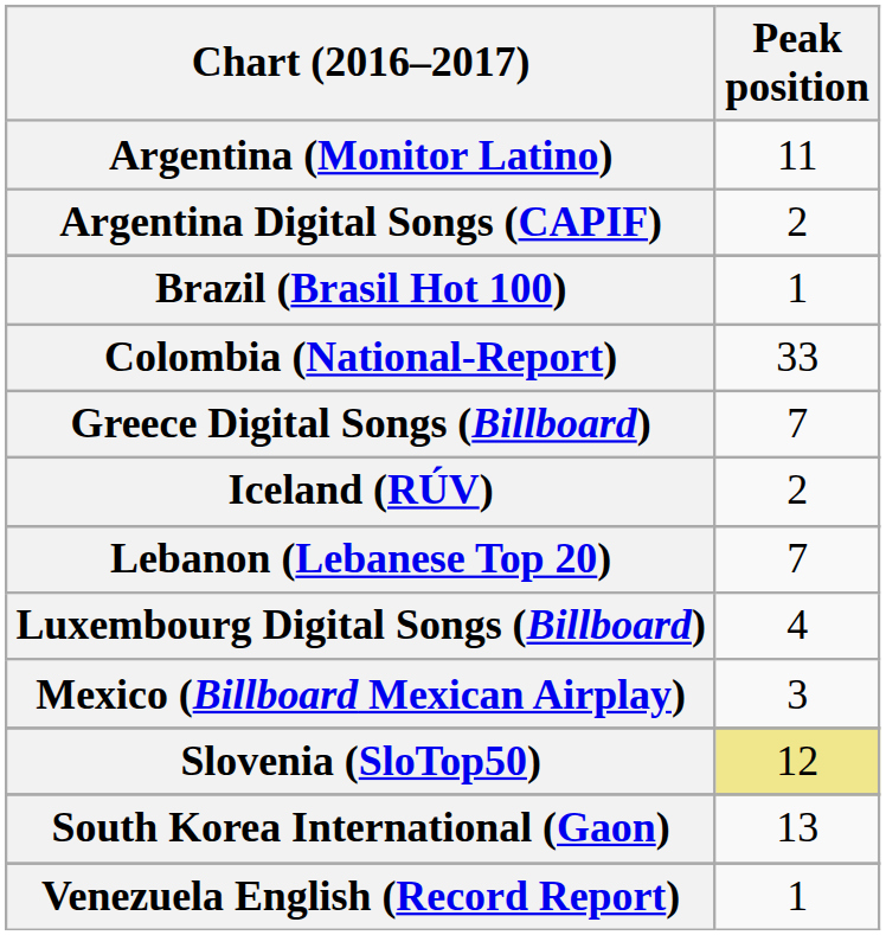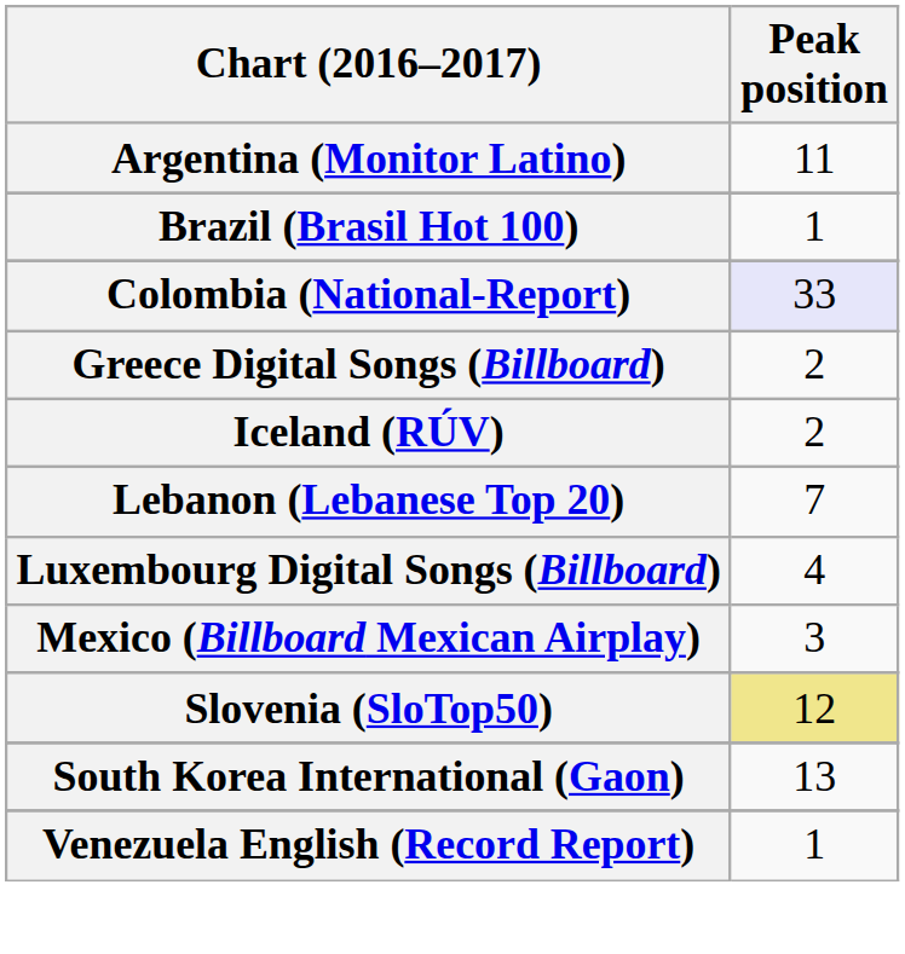- row: Argentina Digital Songs (CAPIF) | 2
Colombia (National-Report) | Peak position: no background -> lavender background
Greece Digital Songs (Billboard) | Peak position: 7 -> 2
